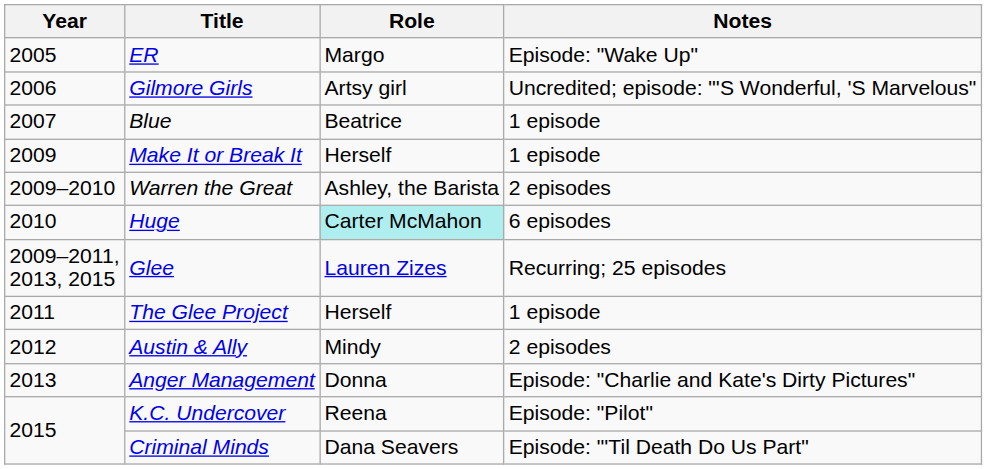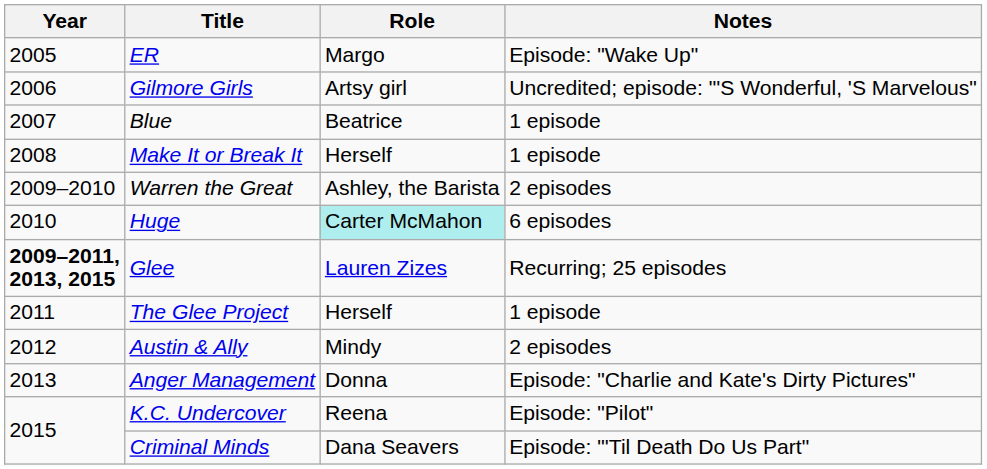Make It or Break It | Year: 2009 -> 2008
Glee | Year: normal -> bold
